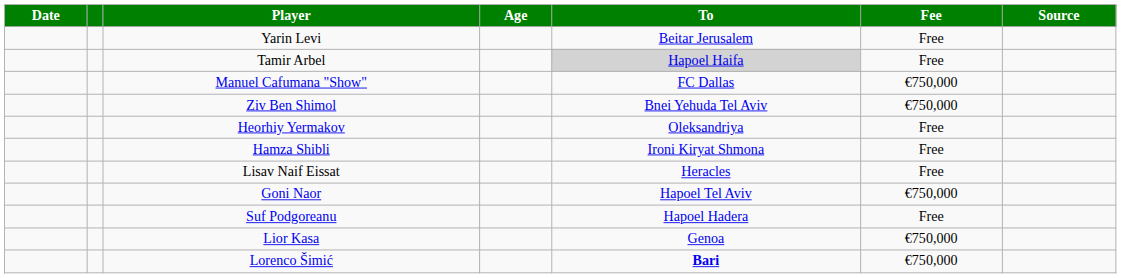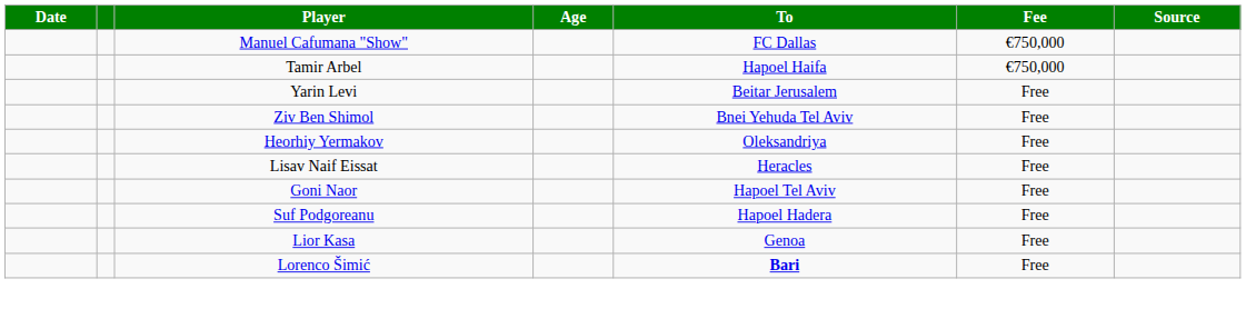rows swapped: Yarin Levi <-> Manuel Cafumana "Show"
Tamir Arbel | To: lightgrey background -> no background
Tamir Arbel | Fee: Free -> €750,000
Ziv Ben Shimol | Fee: €750,000 -> Free
- row: Hamza Shibli | Ironi Kiryat Shmona | Free
Goni Naor | Fee: €750,000 -> Free
Lior Kasa | Fee: €750,000 -> Free
Lorenco Šimić | Fee: €750,000 -> Free
